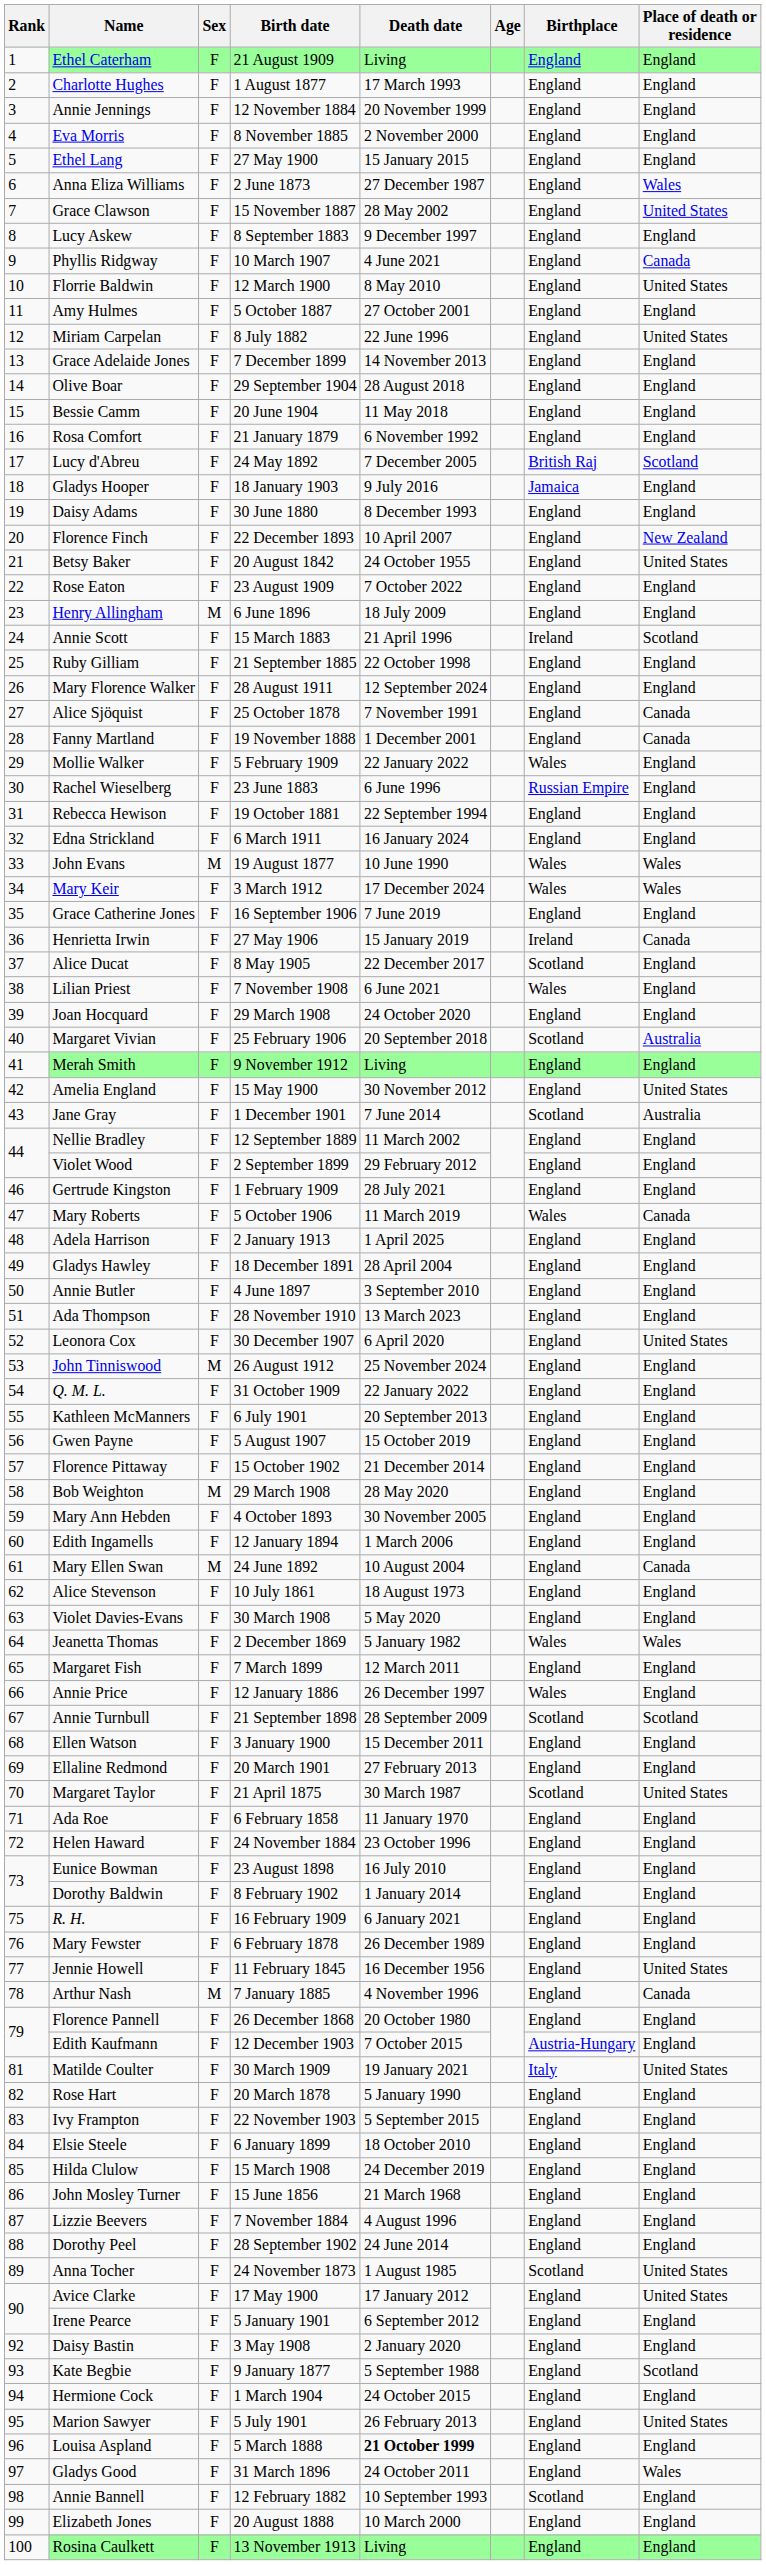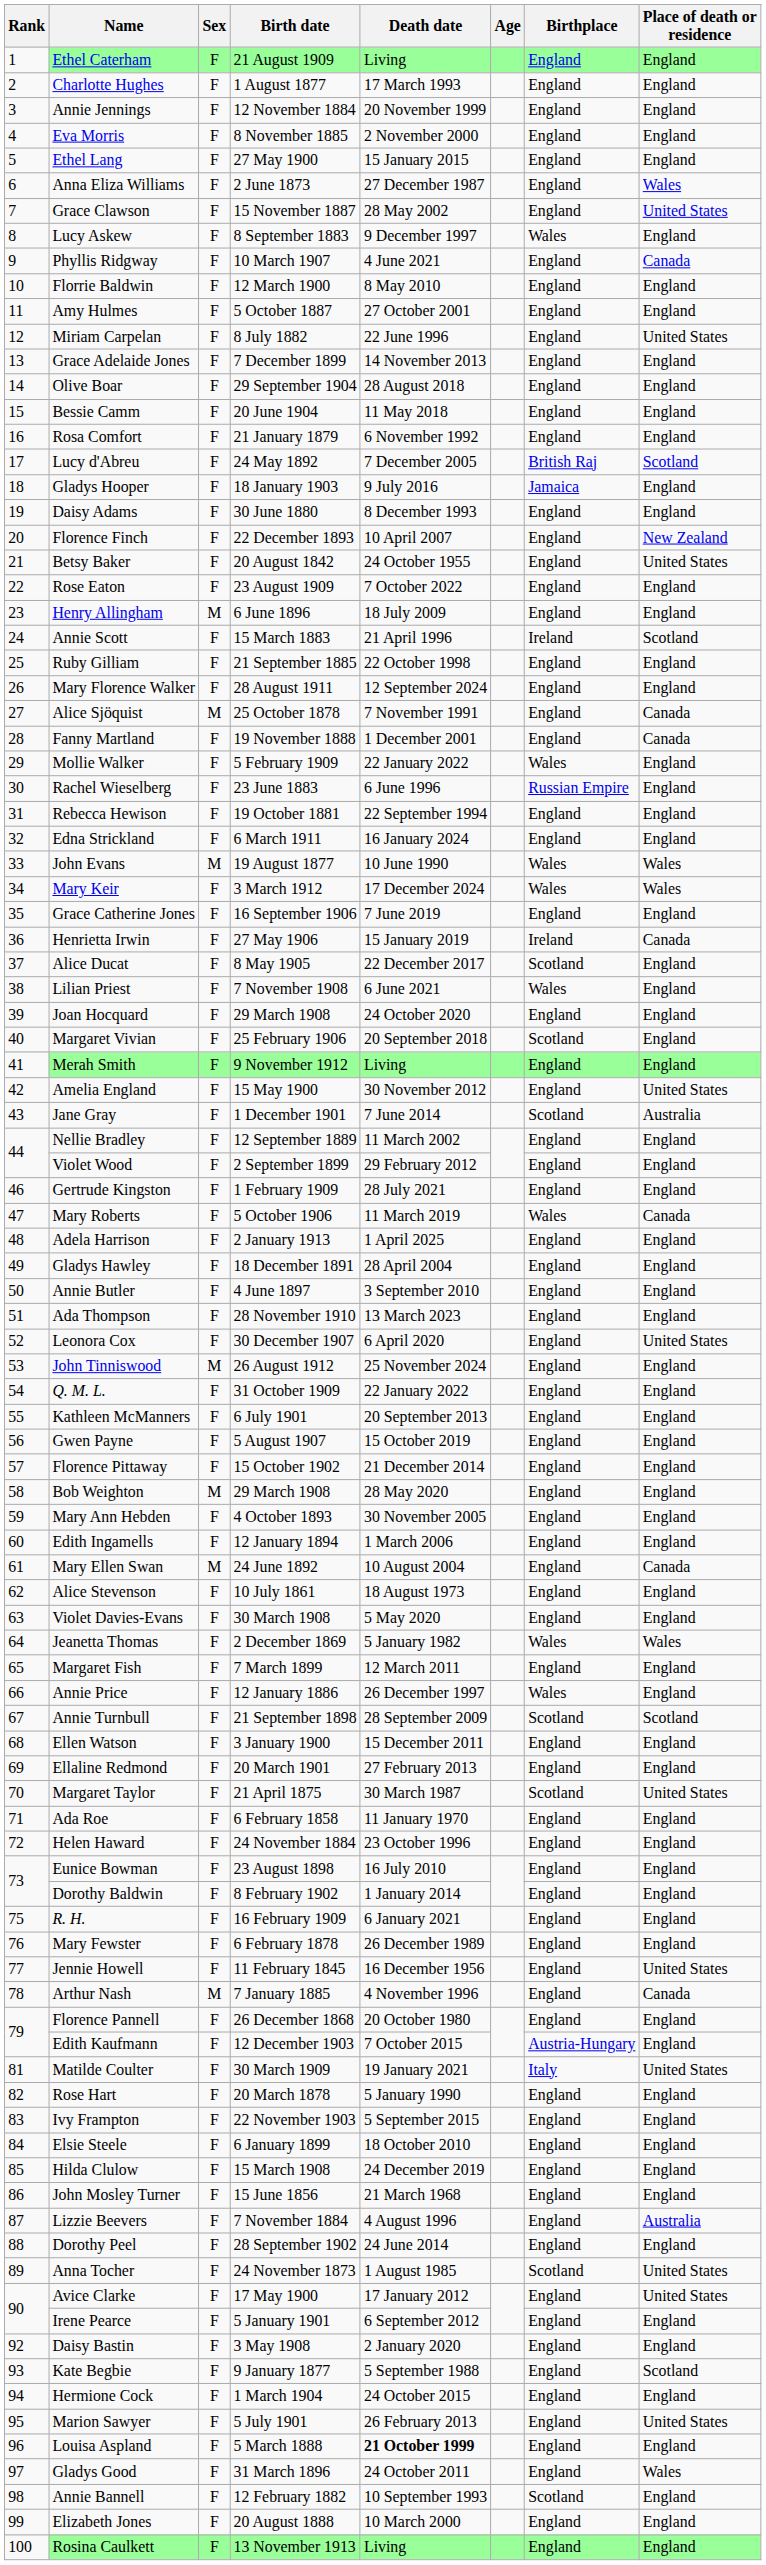Lucy Askew | Birthplace: England -> Wales
Florrie Baldwin | Place of death or residence: United States -> England
Alice Sjöquist | Sex: F -> M
Margaret Vivian | Place of death or residence: Australia -> England
Lizzie Beevers | Place of death or residence: England -> Australia
